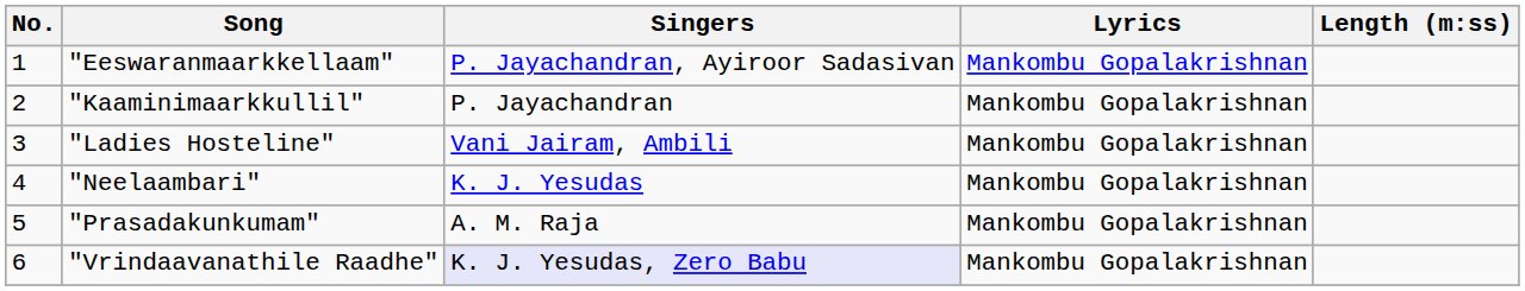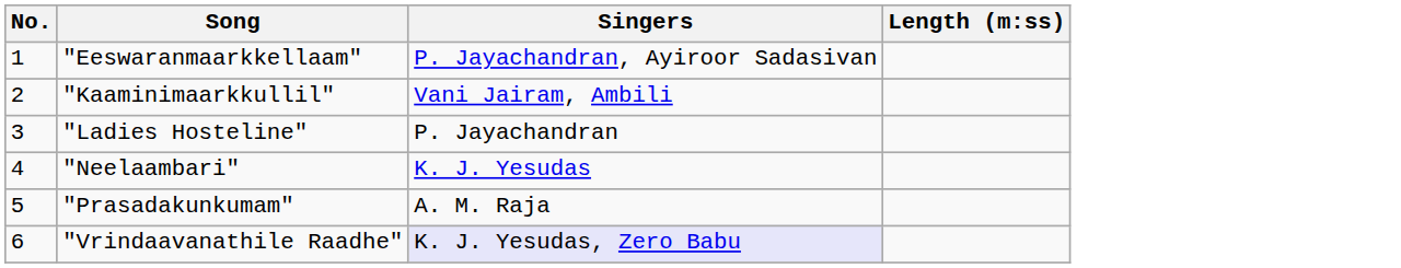- column: Lyrics | Mankombu Gopalakrishnan | Mankombu Gopalakrishnan | Mankombu Gopalakrishnan | Mankombu Gopalakrishnan | Mankombu Gopalakrishnan | Mankombu Gopalakrishnan
"Kaaminimaarkkullil" | Singers: P. Jayachandran -> Vani Jairam, Ambili
"Ladies Hosteline" | Singers: Vani Jairam, Ambili -> P. Jayachandran
